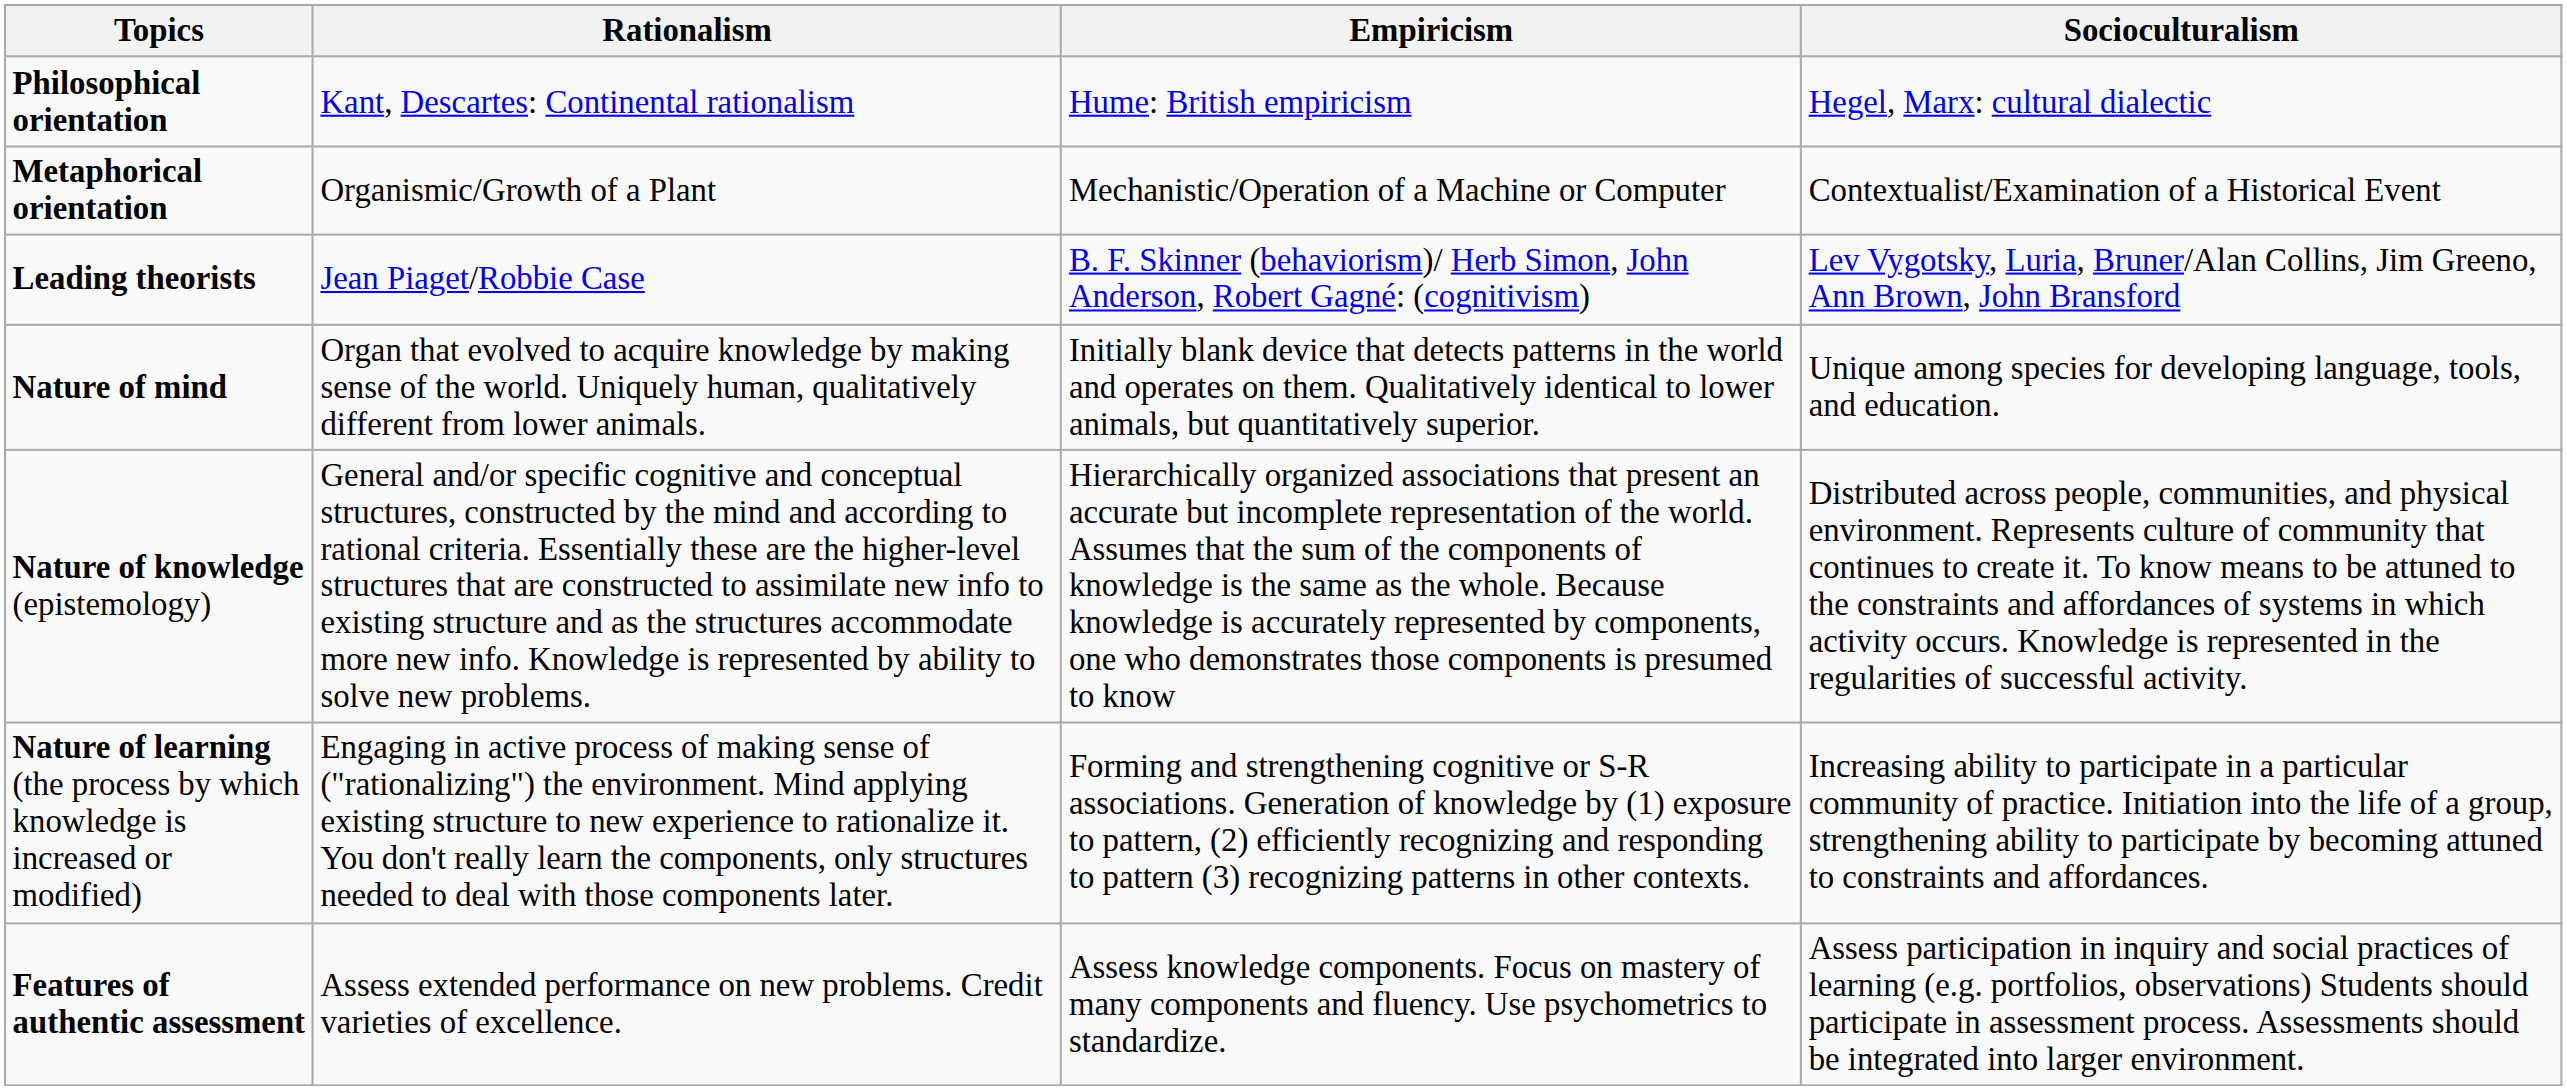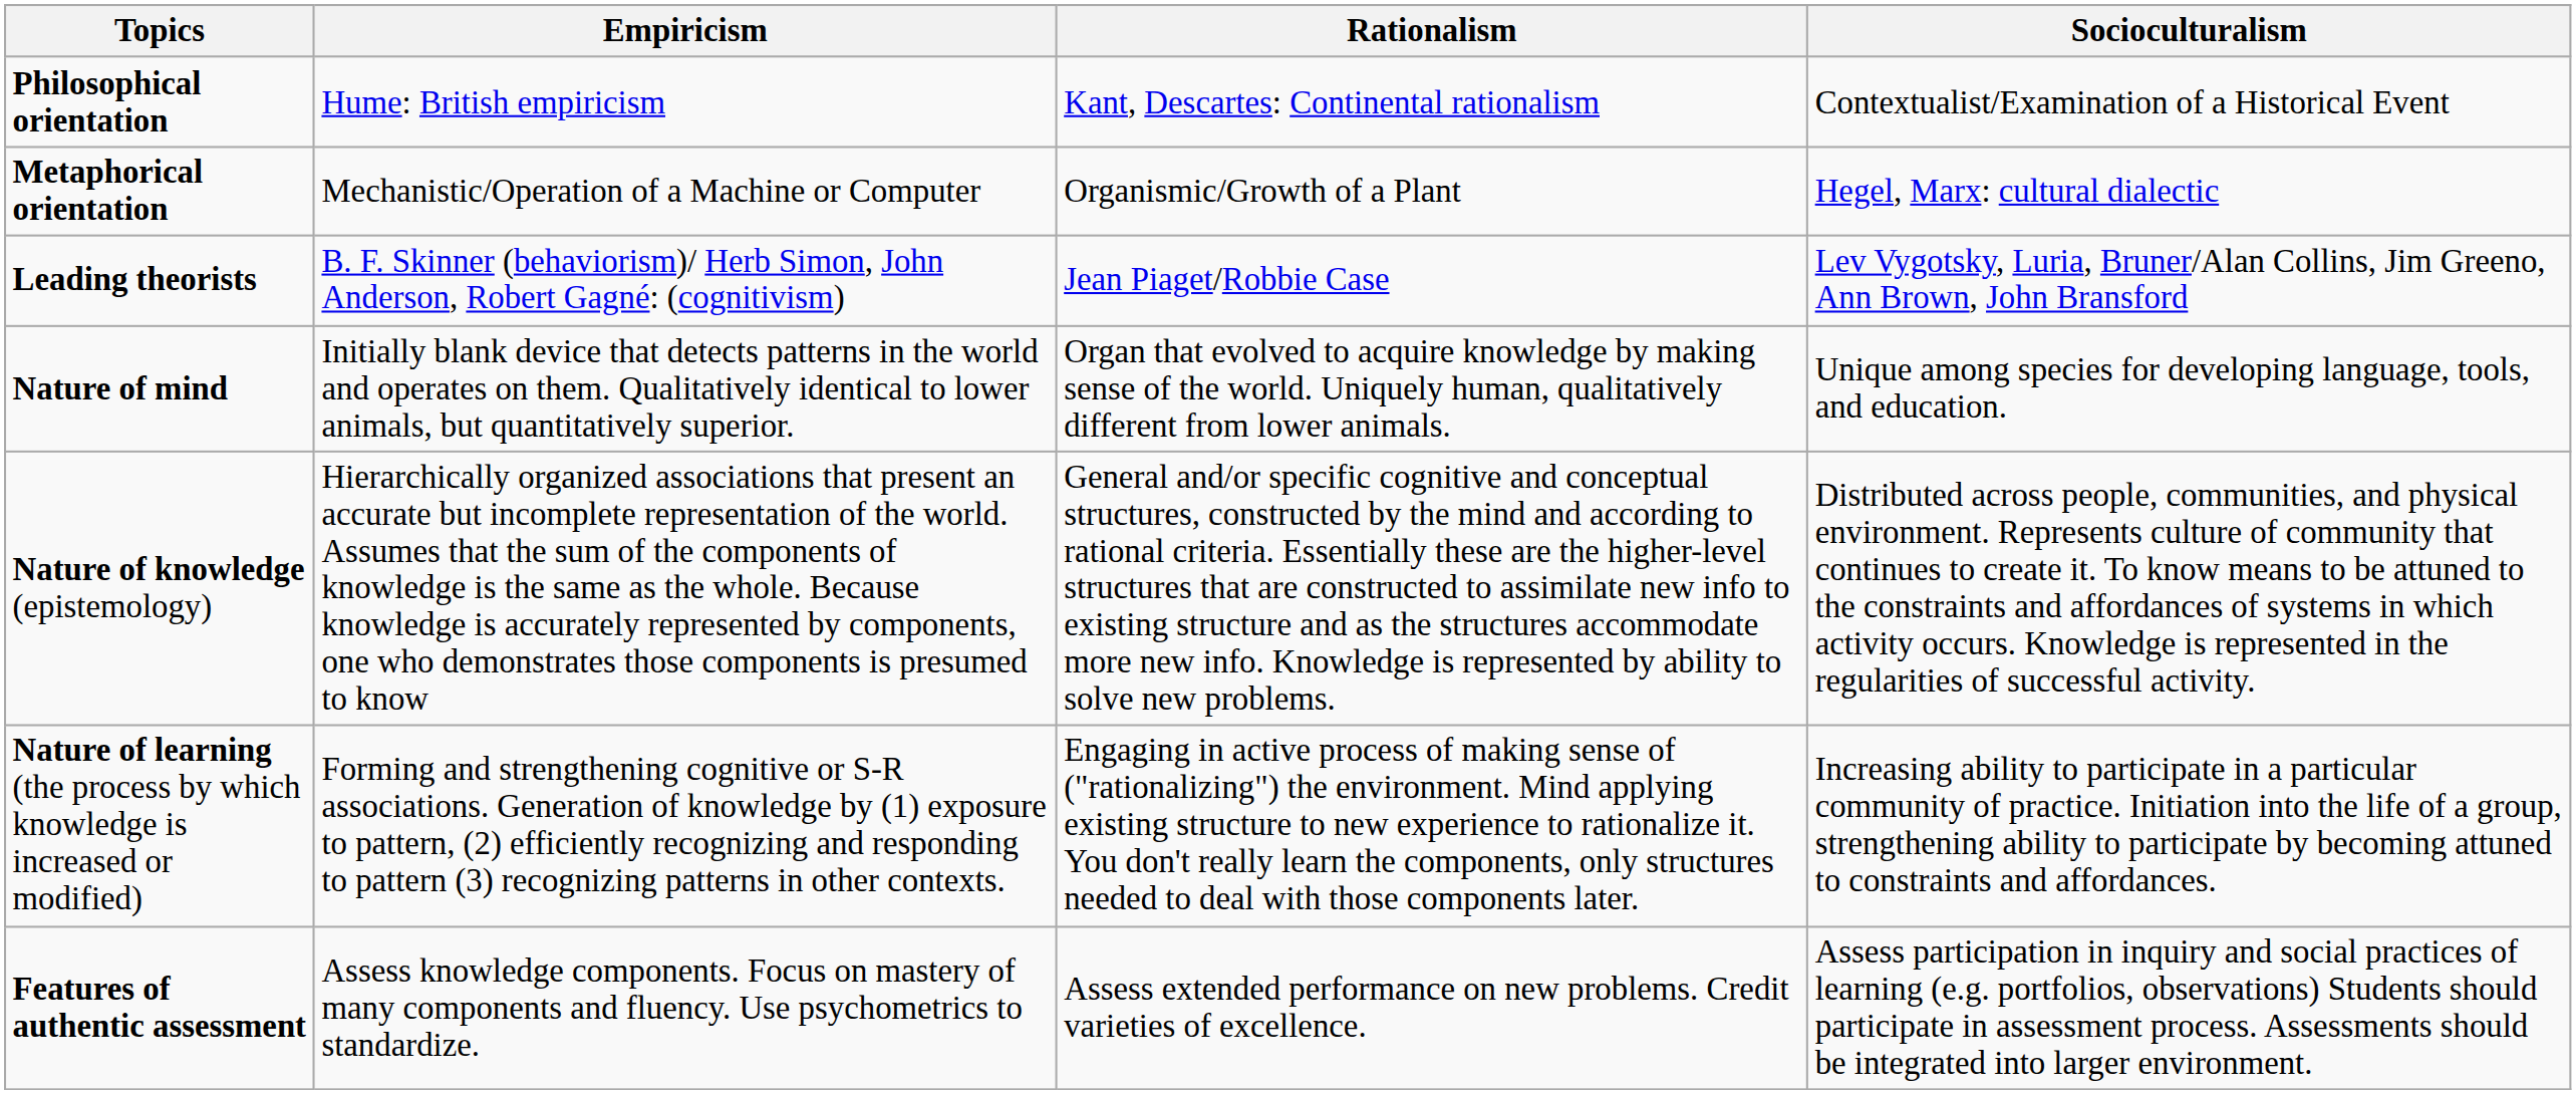columns swapped: Empiricism <-> Rationalism
Philosophical orientation | Socioculturalism: Hegel, Marx: cultural dialectic -> Contextualist/Examination of a Historical Event
Metaphorical orientation | Socioculturalism: Contextualist/Examination of a Historical Event -> Hegel, Marx: cultural dialectic
